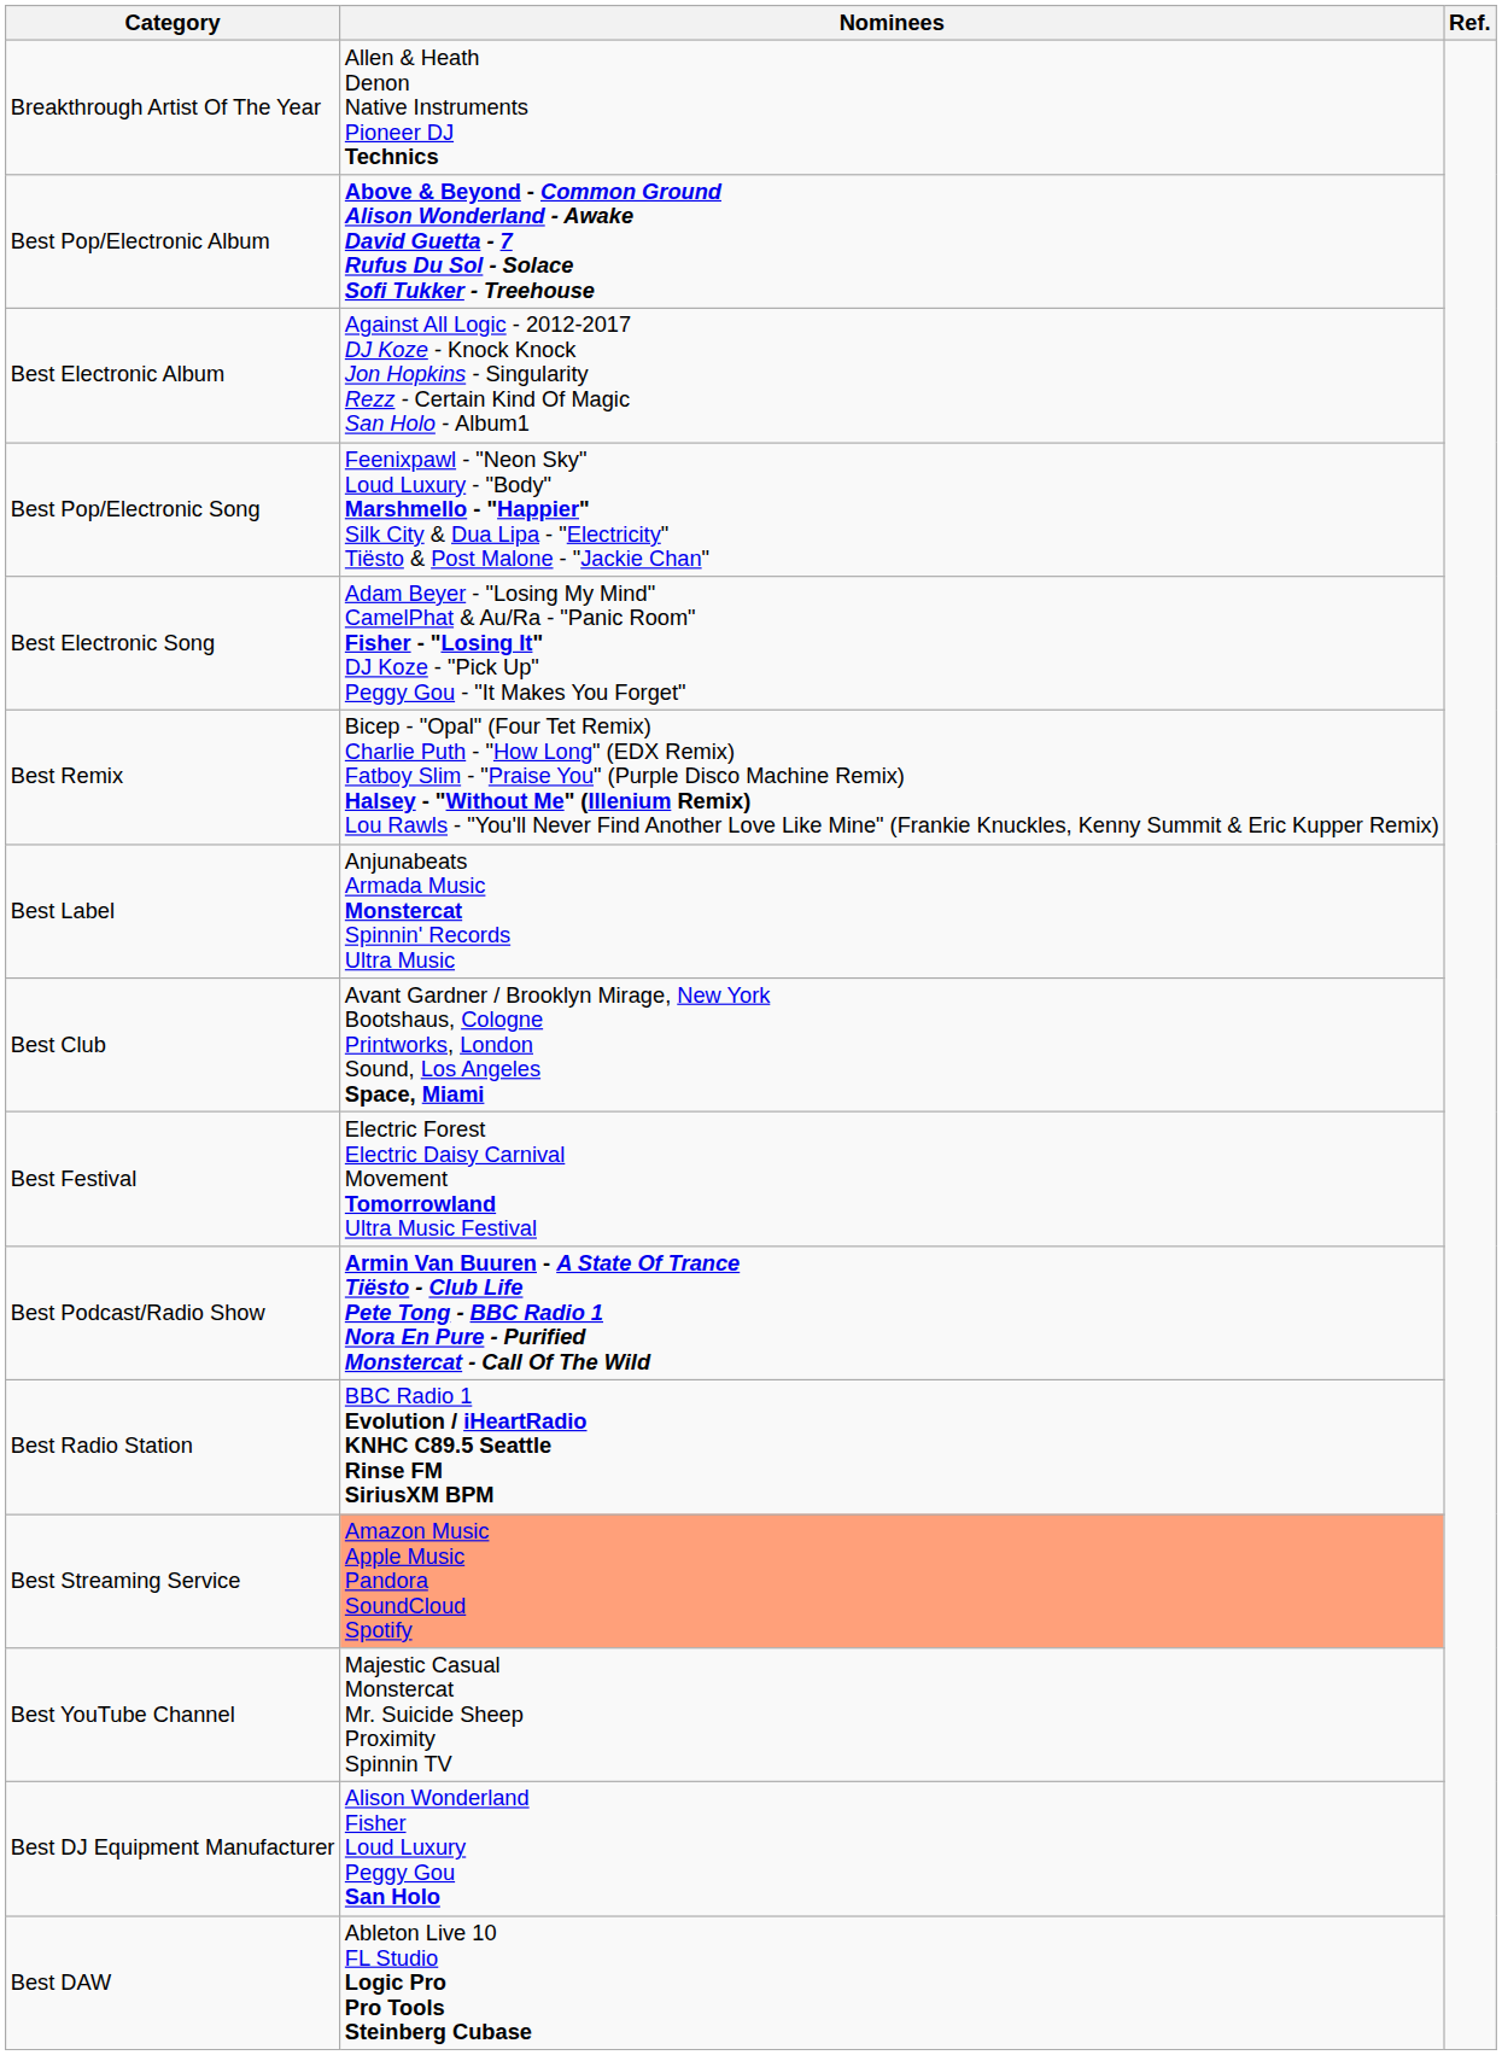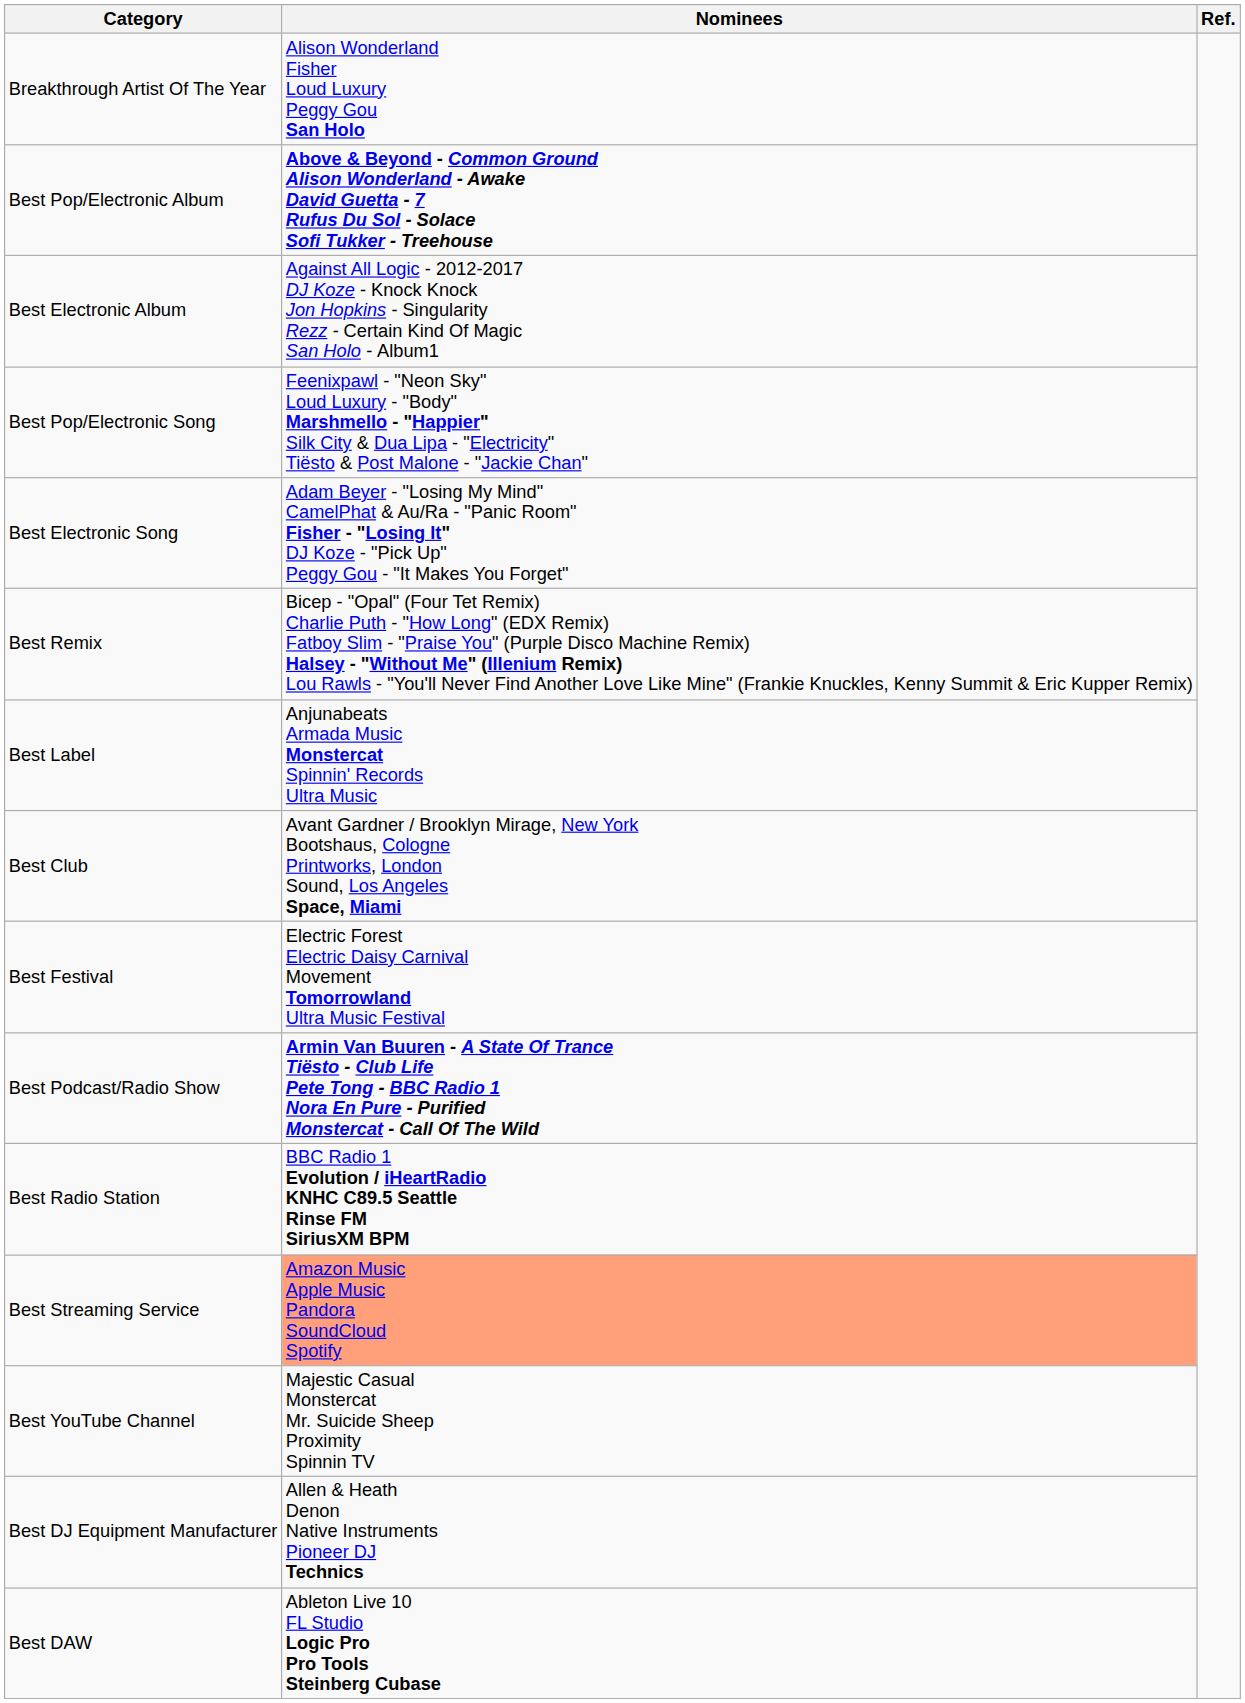Breakthrough Artist Of The Year | Nominees: Allen & Heath Denon Native Instruments Pioneer DJ Technics -> Alison Wonderland Fisher Loud Luxury Peggy Gou San Holo
Best DJ Equipment Manufacturer | Nominees: Alison Wonderland Fisher Loud Luxury Peggy Gou San Holo -> Allen & Heath Denon Native Instruments Pioneer DJ Technics
